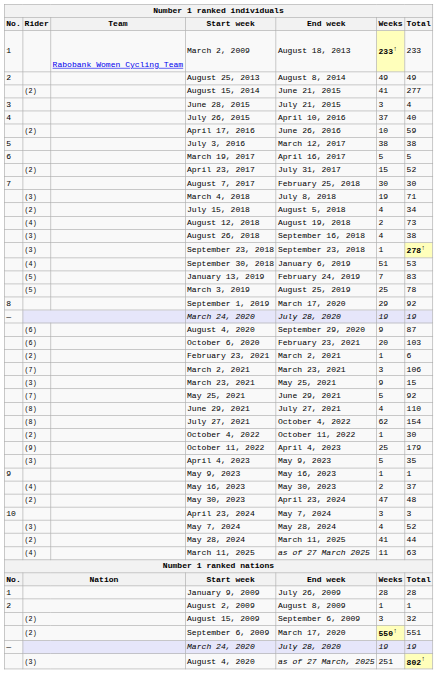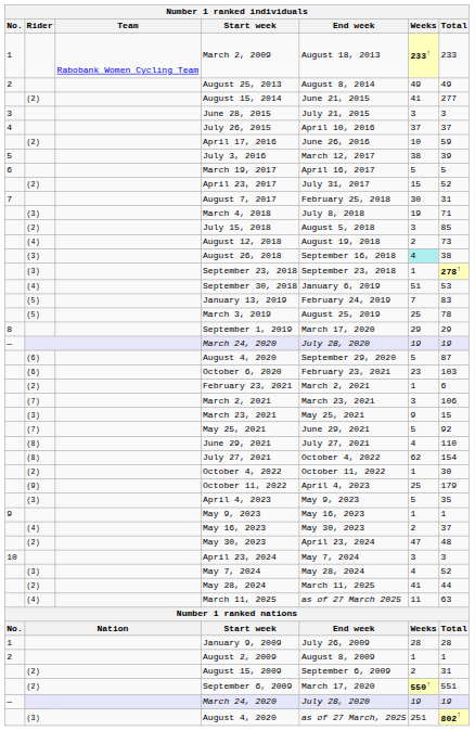June 28, 2015 | Total: 4 -> 3
July 26, 2015 | Total: 40 -> 37
July 3, 2016 | Total: 38 -> 39
August 7, 2017 | Total: 30 -> 31
July 15, 2018 | Weeks: 4 -> 3
July 15, 2018 | Total: 34 -> 85
August 26, 2018 | Weeks: no background -> paleturquoise background
September 1, 2019 | Total: 92 -> 29
(6) / August 4, 2020 | Weeks: 9 -> 5
October 6, 2020 | Weeks: 20 -> 23
August 15, 2009 | Weeks: 3 -> 2
August 15, 2009 | Total: 32 -> 31
